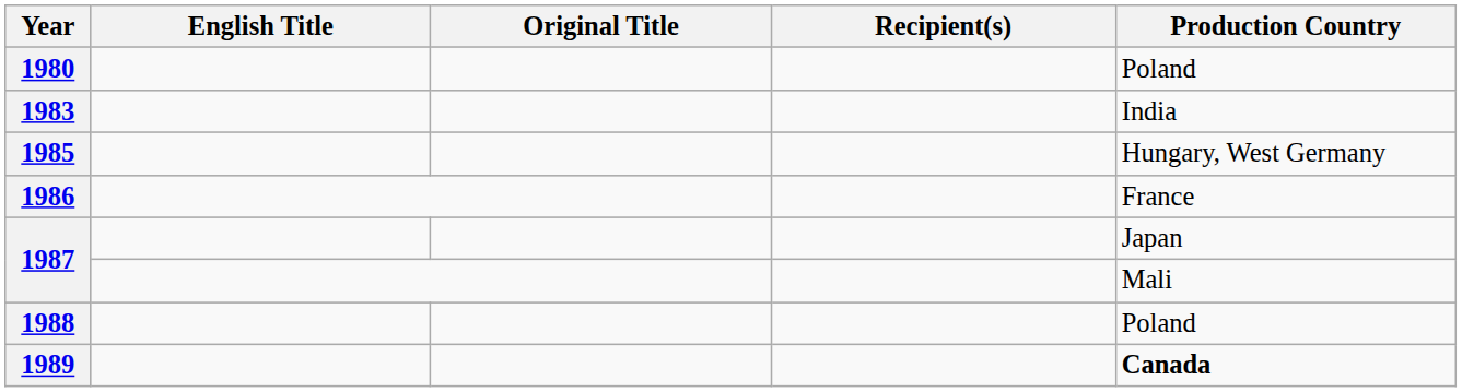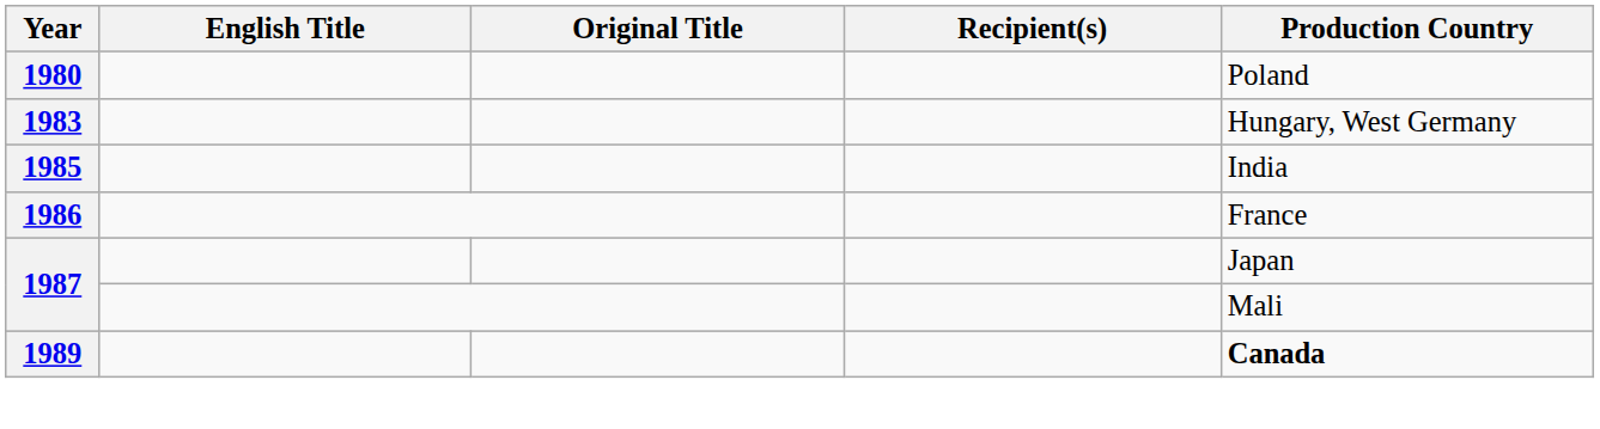1983 | Production Country: India -> Hungary, West Germany
1985 | Production Country: Hungary, West Germany -> India
- row: 1988 | Poland
